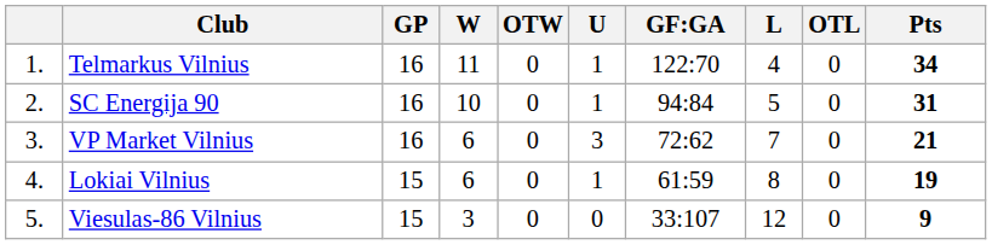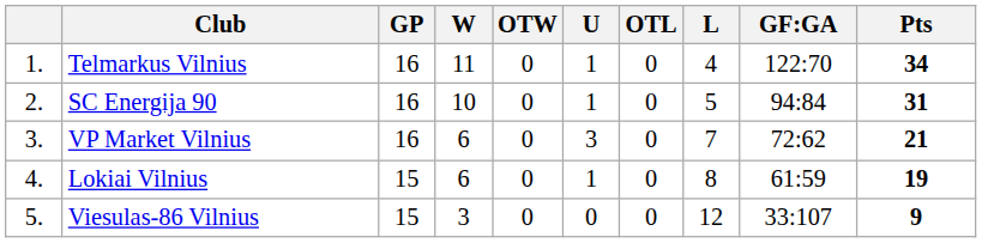columns swapped: OTL <-> GF:GA
